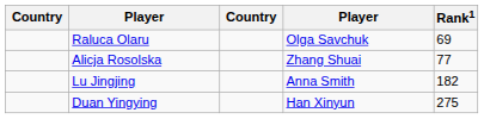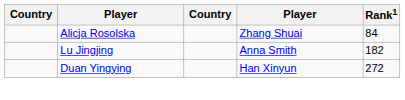- row: Raluca Olaru | Olga Savchuk | 69
Alicja Rosolska | Rank1: 77 -> 84
Duan Yingying | Rank1: 275 -> 272
